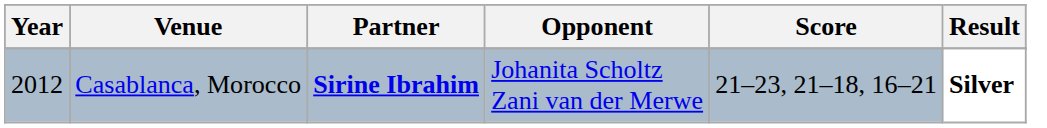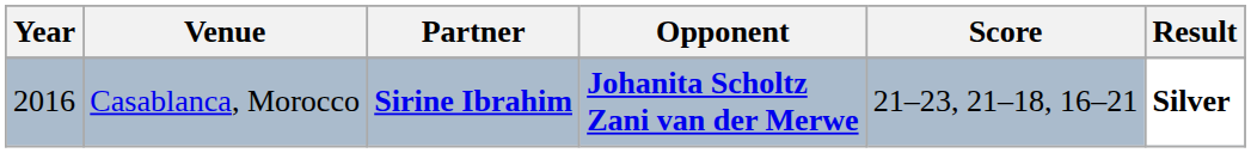Casablanca, Morocco | Year: 2012 -> 2016
Casablanca, Morocco | Opponent: normal -> bold
